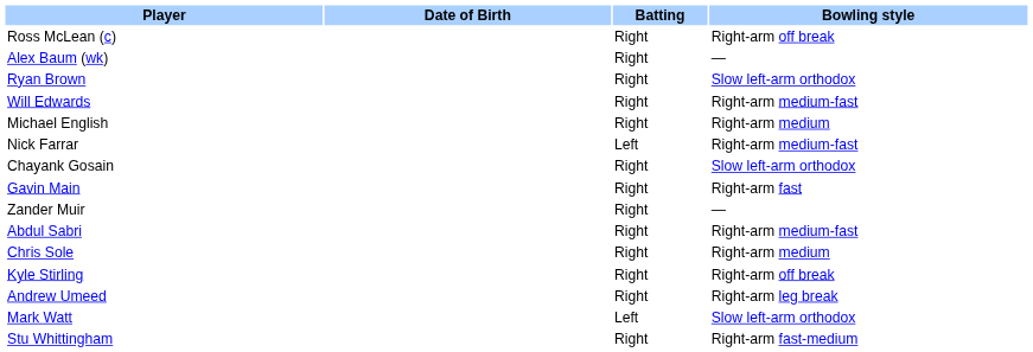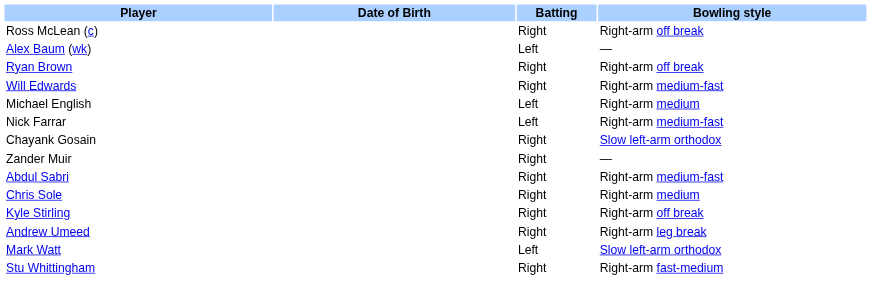Alex Baum (wk) | Batting: Right -> Left
Ryan Brown | Bowling style: Slow left-arm orthodox -> Right-arm off break
Michael English | Batting: Right -> Left
- row: Gavin Main | Right | Right-arm fast
